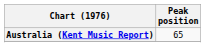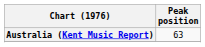Australia (Kent Music Report) | Peak position: 65 -> 63
